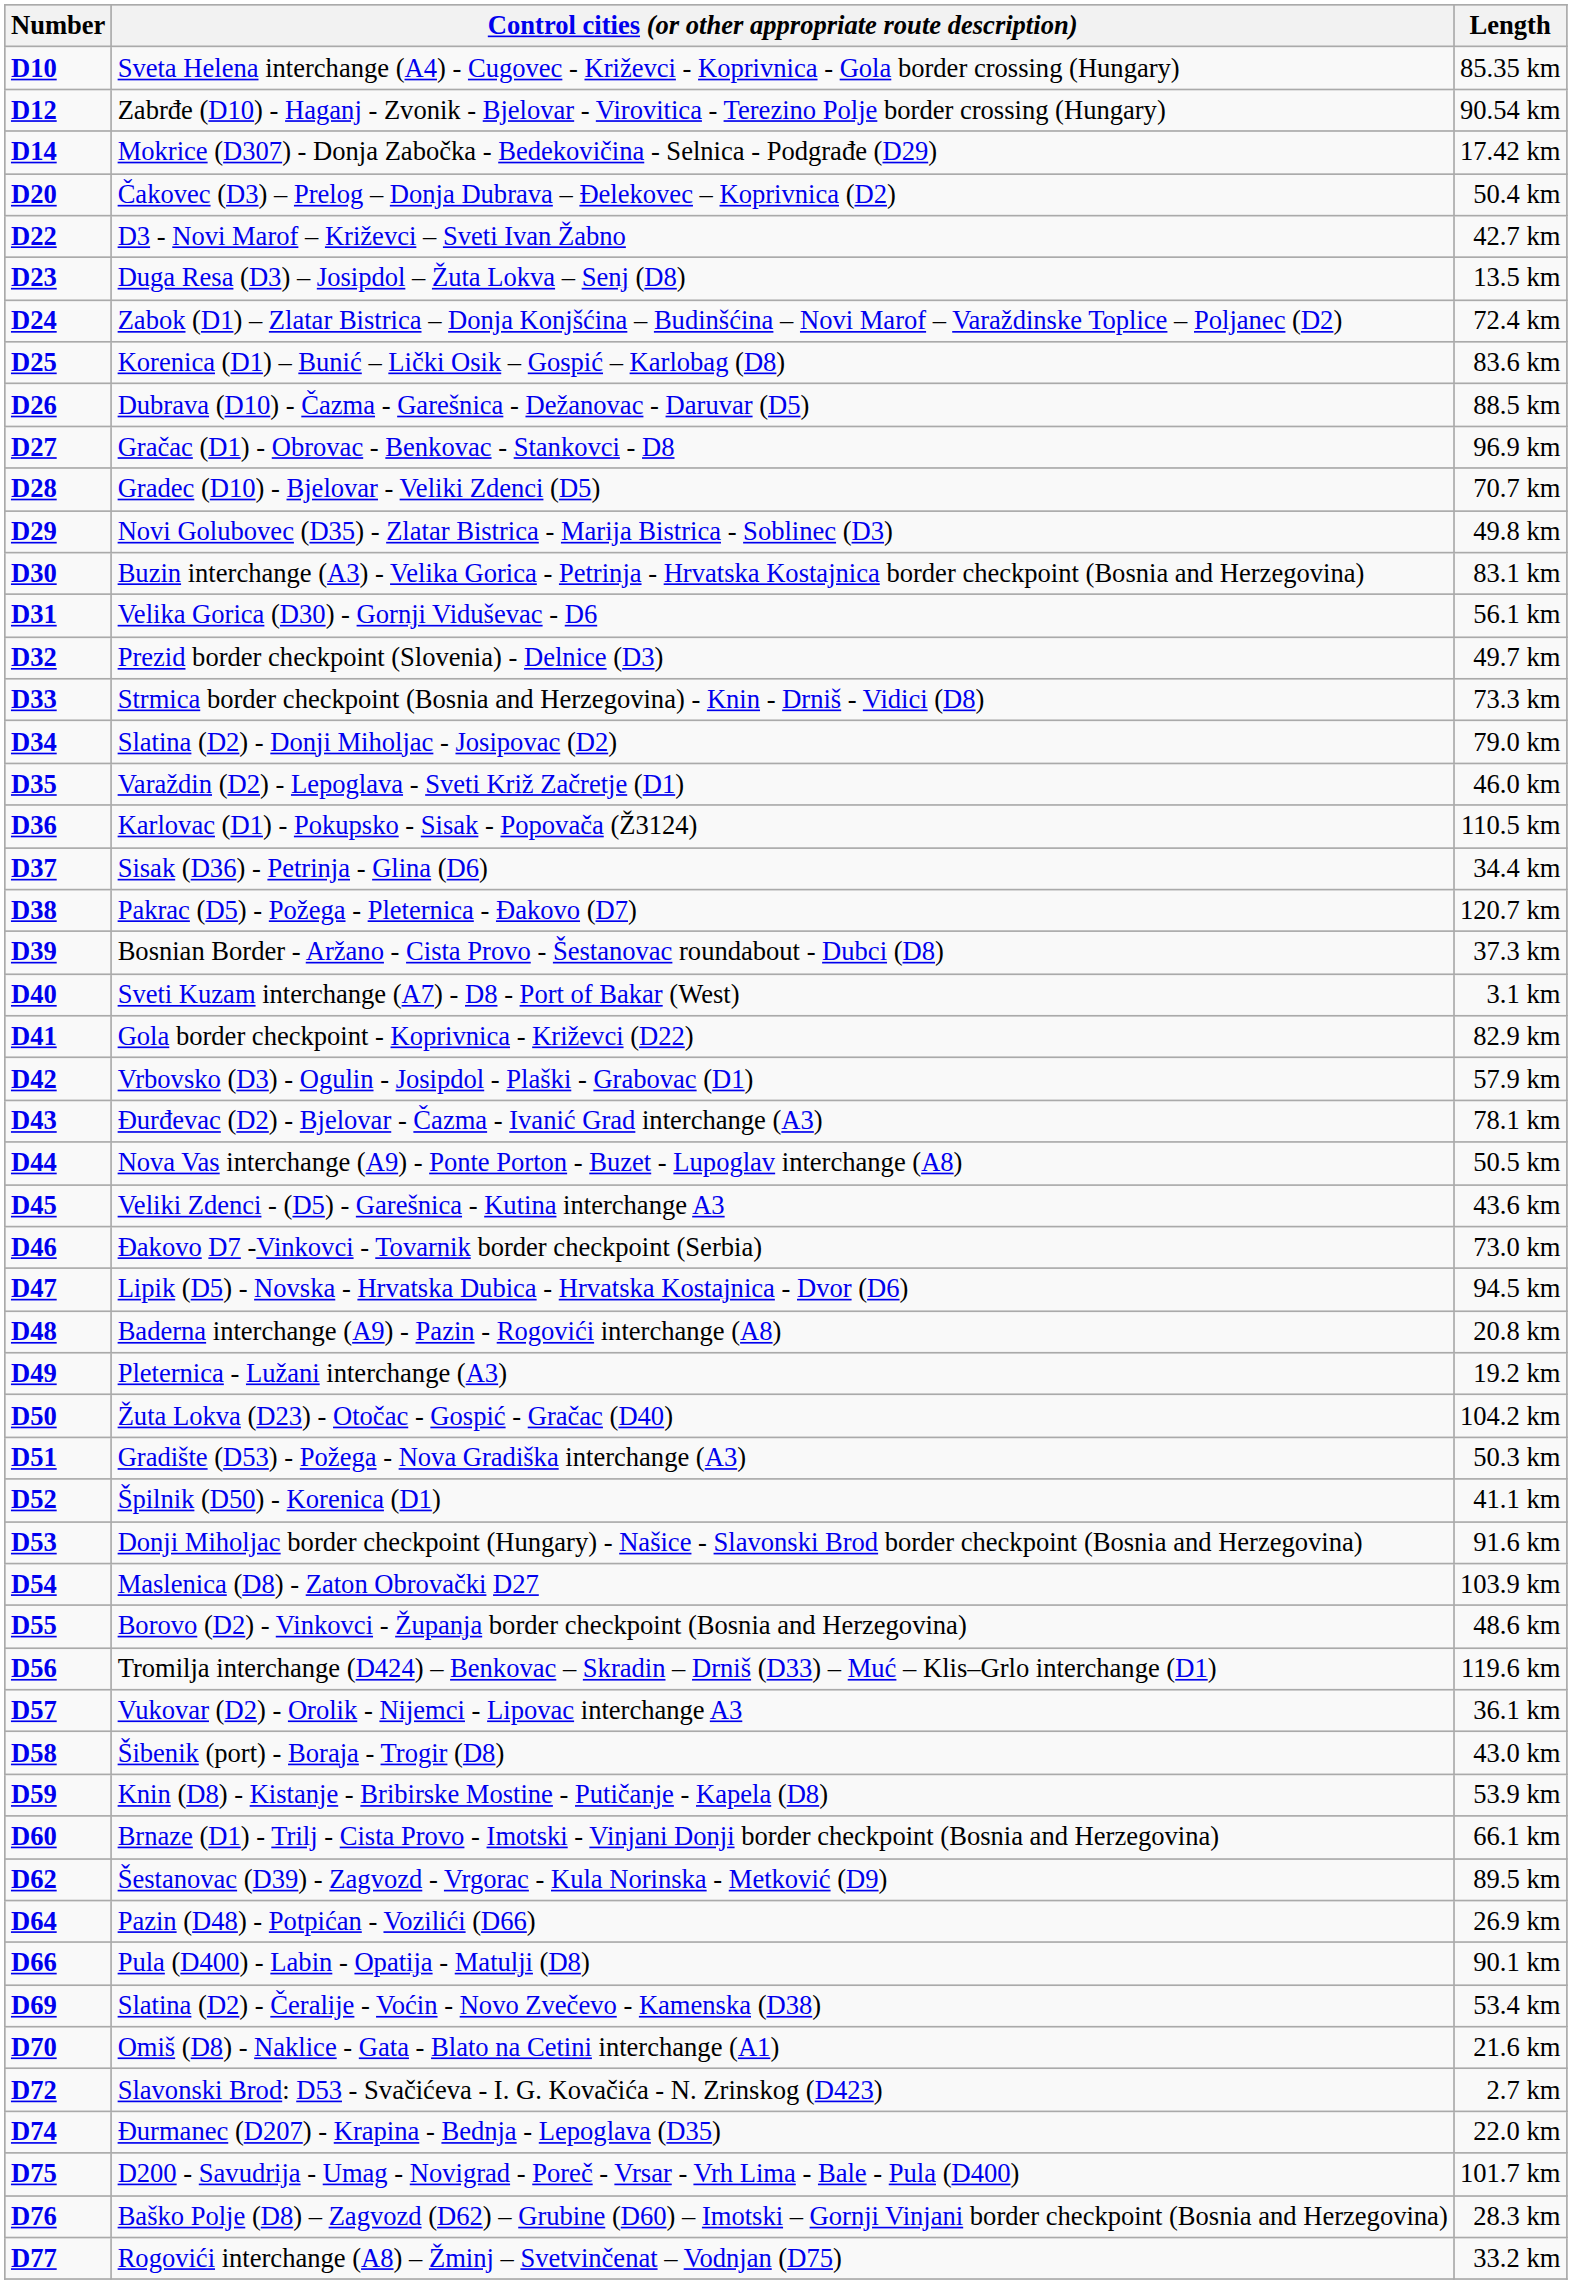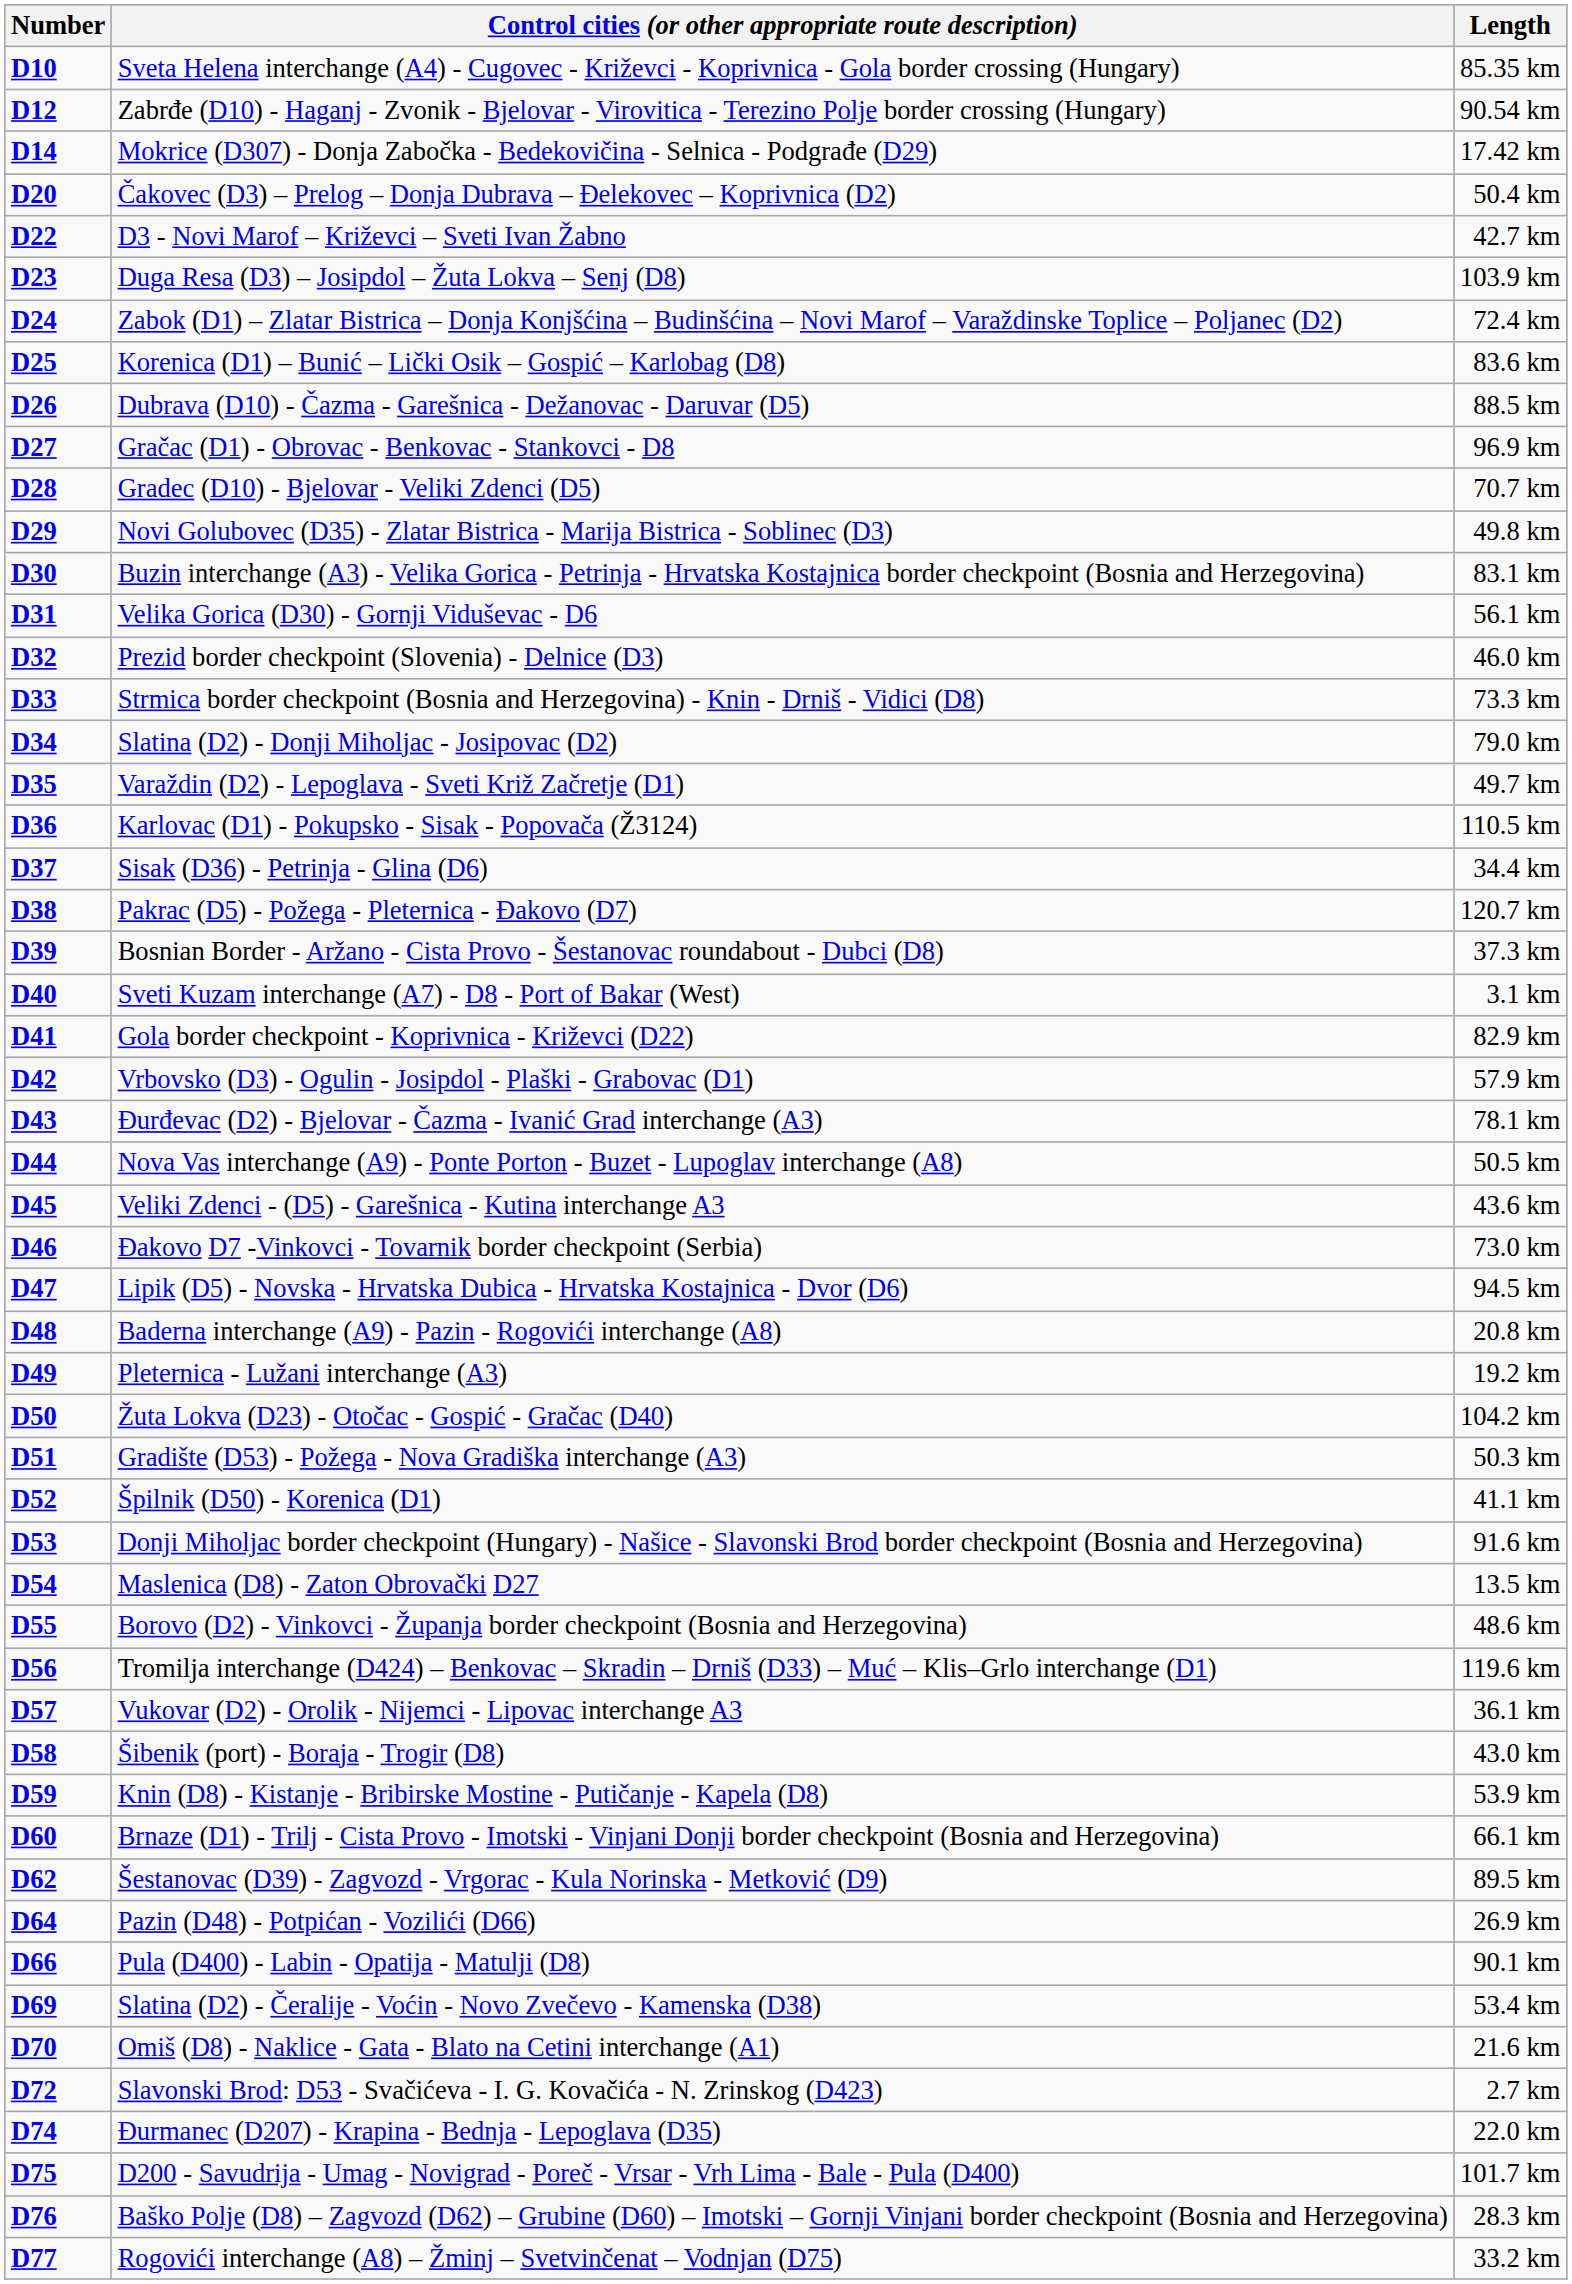Duga Resa (D3) – Josipdol – Žuta Lokva – Senj (D8) | Length: 13.5 km -> 103.9 km
Prezid border checkpoint (Slovenia) - Delnice (D3) | Length: 49.7 km -> 46.0 km
Varaždin (D2) - Lepoglava - Sveti Križ Začretje (D1) | Length: 46.0 km -> 49.7 km
Maslenica (D8) - Zaton Obrovački D27 | Length: 103.9 km -> 13.5 km
